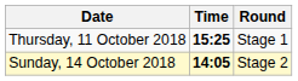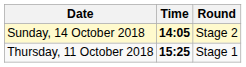rows swapped: Thursday, 11 October 2018 <-> Sunday, 14 October 2018
